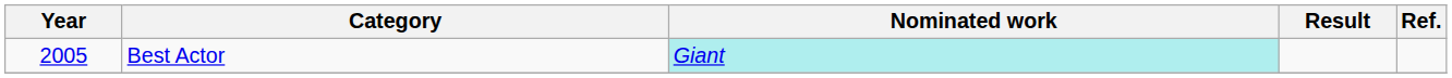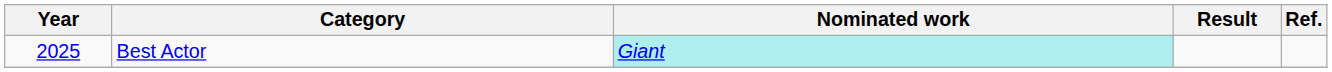Best Actor | Year: 2005 -> 2025
